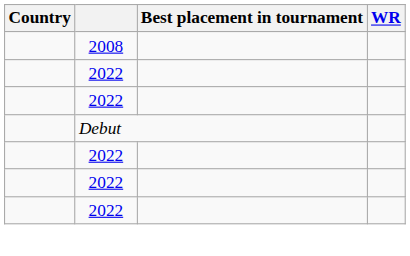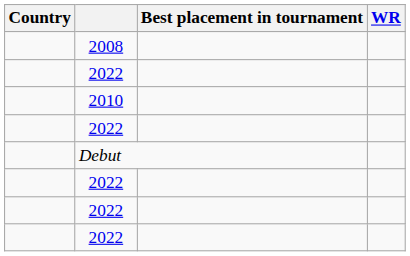+ row: 2010
